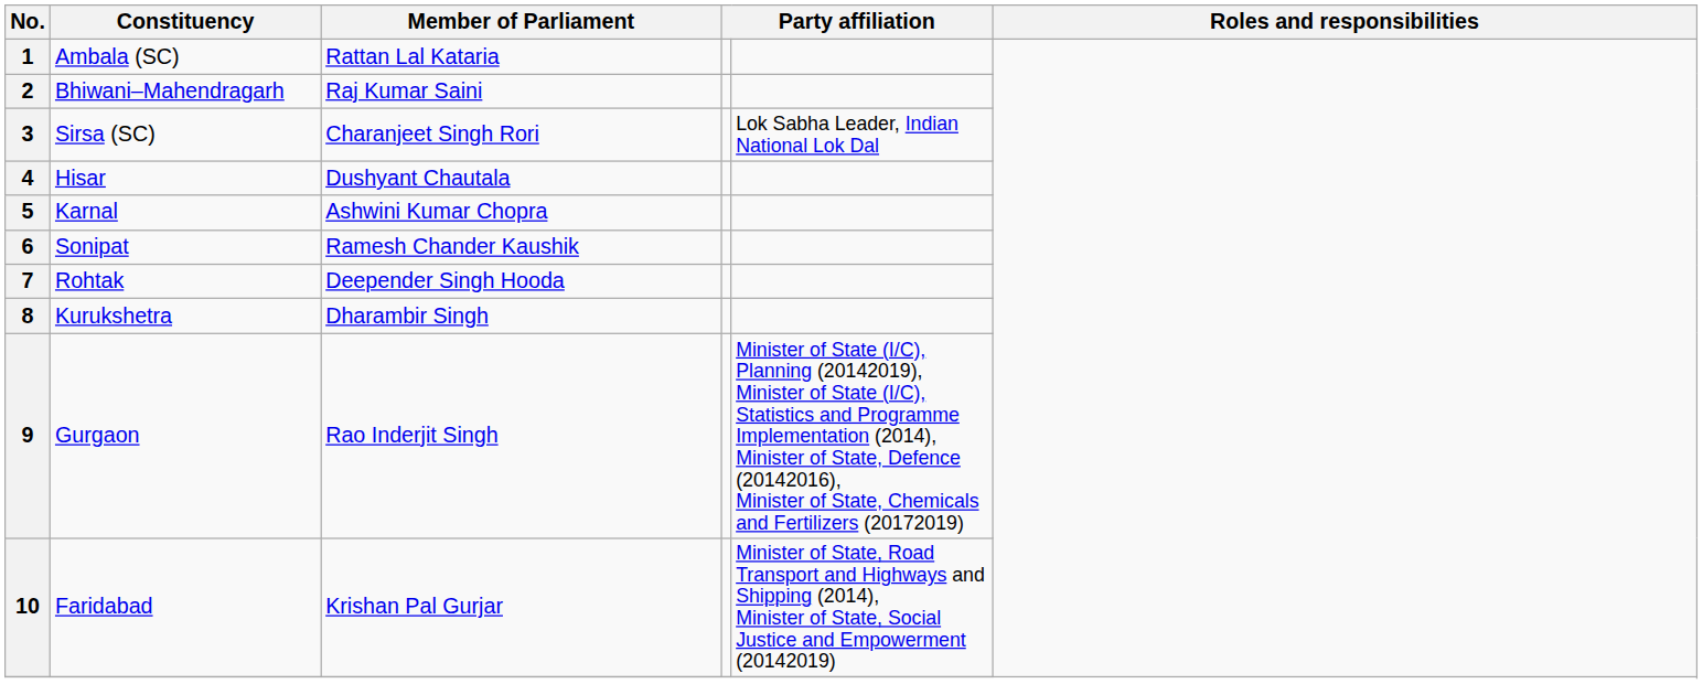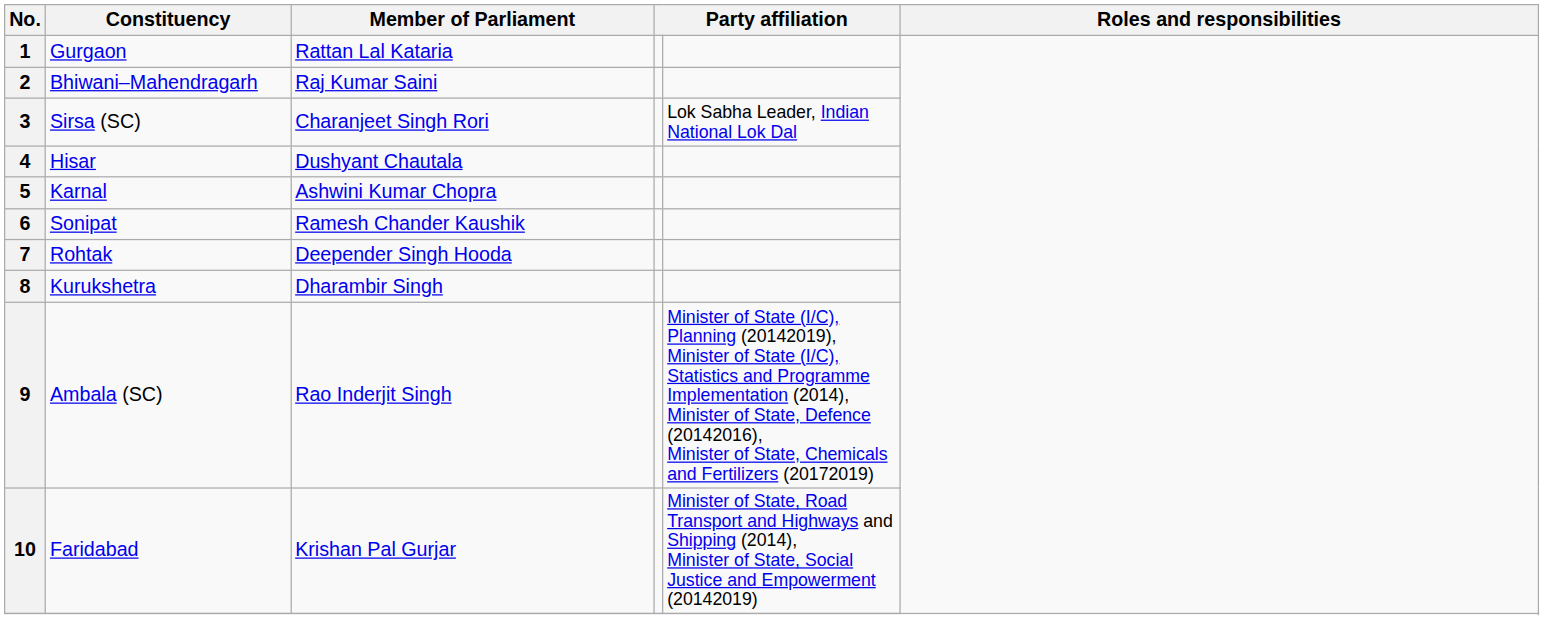1 | Constituency: Ambala (SC) -> Gurgaon
9 | Constituency: Gurgaon -> Ambala (SC)
